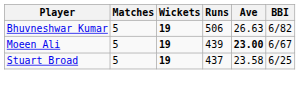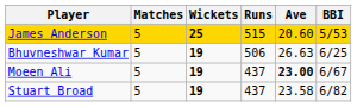+ row: James Anderson | 5 | 25 | 515 | 20.60 | 5/53
Bhuvneshwar Kumar | BBI: 6/82 -> 6/25
Moeen Ali | Runs: 439 -> 437
Stuart Broad | BBI: 6/25 -> 6/82
